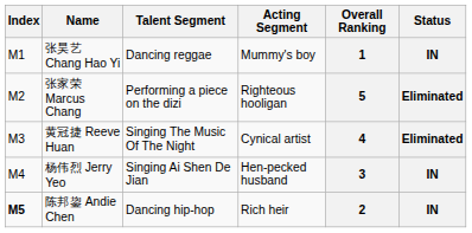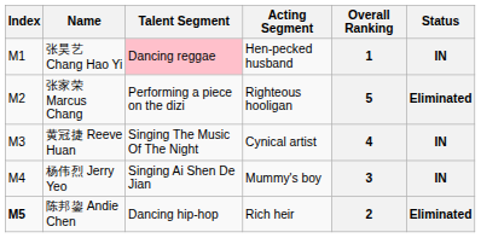张昊艺 Chang Hao Yi | Talent Segment: no background -> pink background
张昊艺 Chang Hao Yi | Acting Segment: Mummy's boy -> Hen-pecked husband
黄冠捷 Reeve Huan | Status: Eliminated -> IN
杨伟烈 Jerry Yeo | Acting Segment: Hen-pecked husband -> Mummy's boy
陈邦鋆 Andie Chen | Status: IN -> Eliminated
